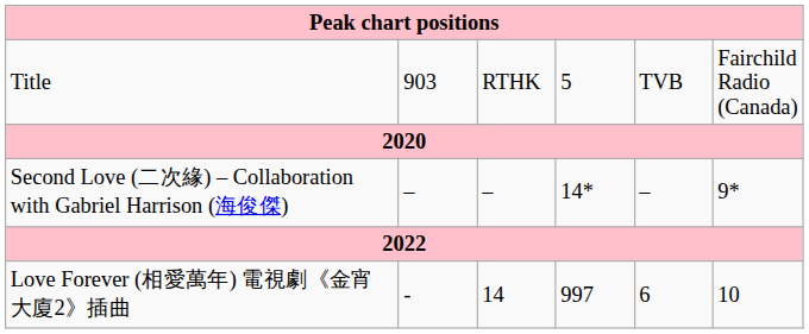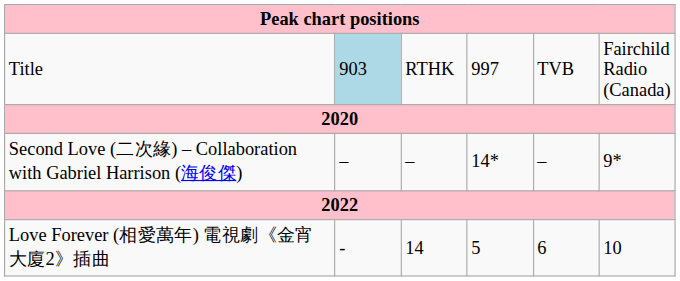Title | column 2: no background -> lightblue background
Title | column 4: 5 -> 997
Love Forever (相愛萬年) 電視劇《金宵大廈2》插曲 | column 4: 997 -> 5
